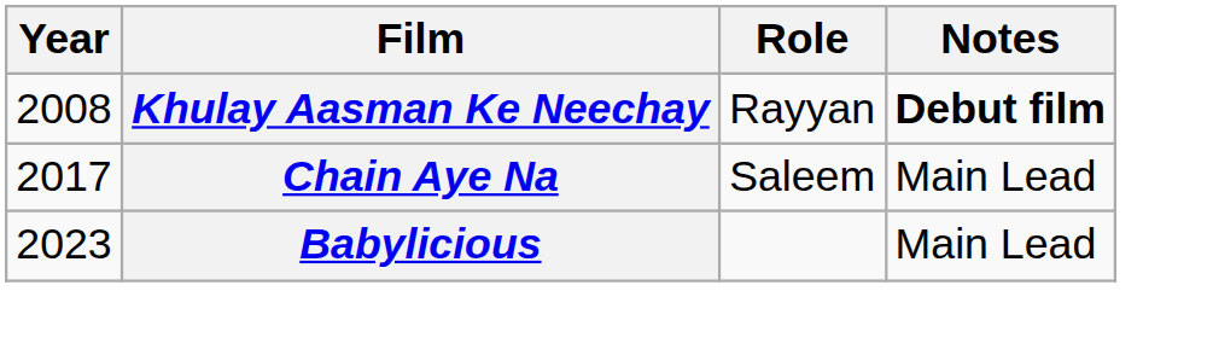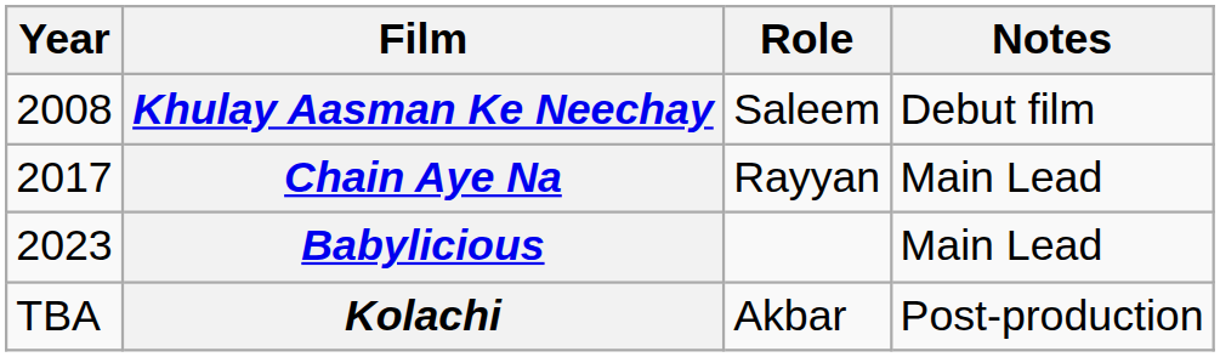Khulay Aasman Ke Neechay | Role: Rayyan -> Saleem
Khulay Aasman Ke Neechay | Notes: bold -> normal
Chain Aye Na | Role: Saleem -> Rayyan
+ row: TBA | Kolachi | Akbar | Post-production
